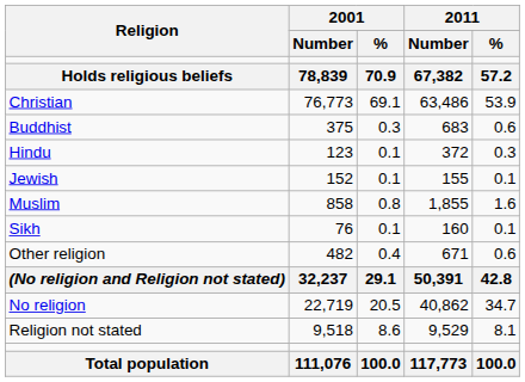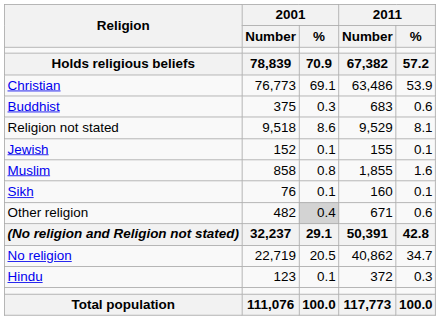rows swapped: Hindu <-> Religion not stated
Other religion | 2001 / %: no background -> lightgrey background
